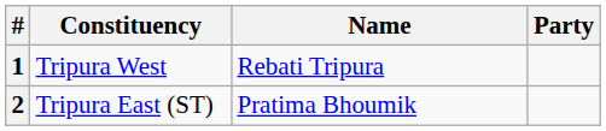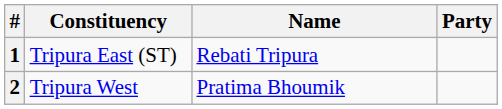1 | Constituency: Tripura West -> Tripura East (ST)
2 | Constituency: Tripura East (ST) -> Tripura West
